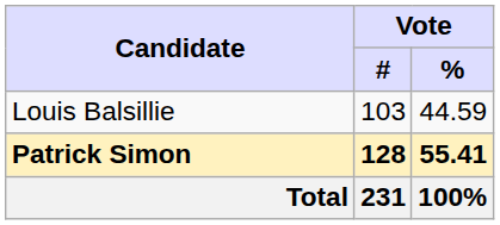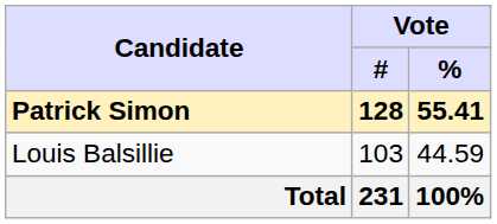rows swapped: Patrick Simon <-> Louis Balsillie
